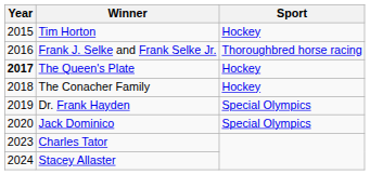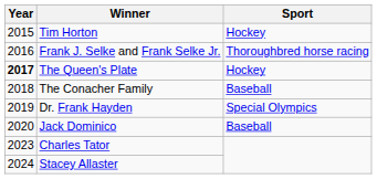The Conacher Family | Sport: Hockey -> Baseball
Jack Dominico | Sport: Special Olympics -> Baseball
